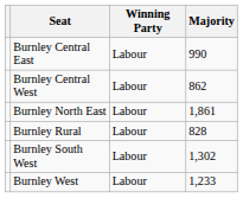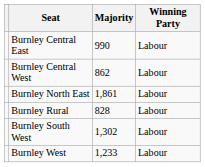columns swapped: Winning Party <-> Majority
